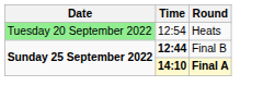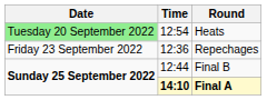+ row: Friday 23 September 2022 | 12:36 | Repechages
Final B | Time: bold -> normal
